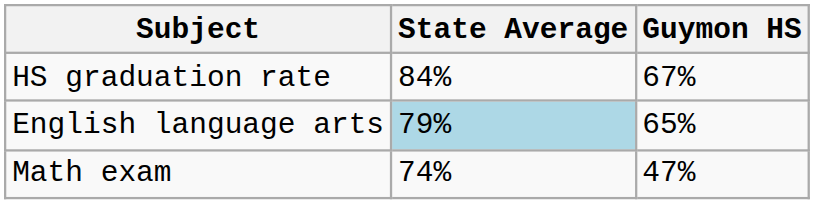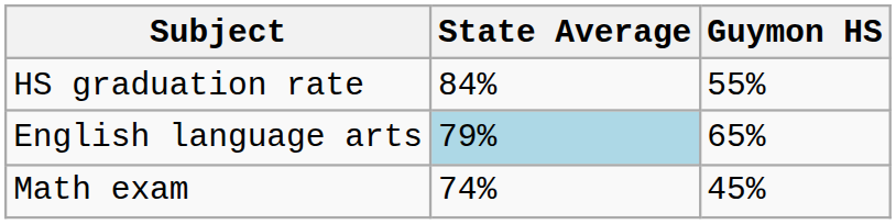HS graduation rate | Guymon HS: 67% -> 55%
Math exam | Guymon HS: 47% -> 45%
